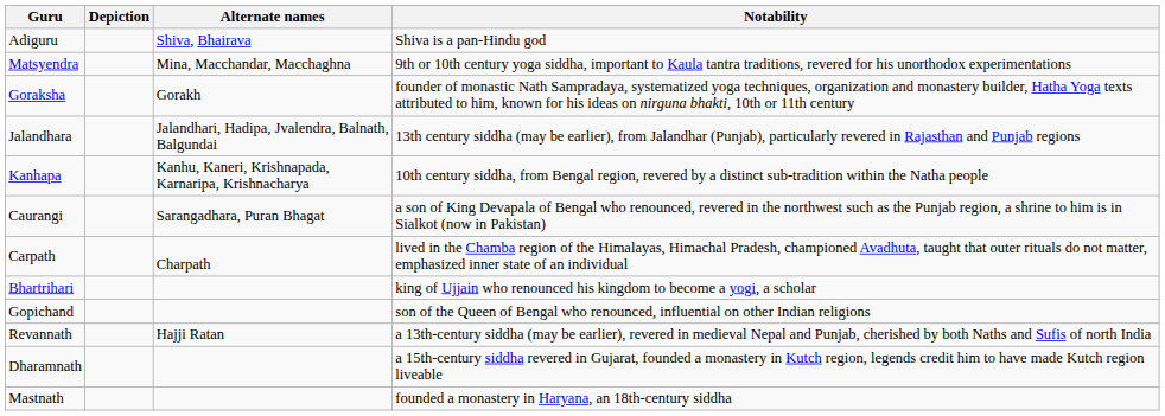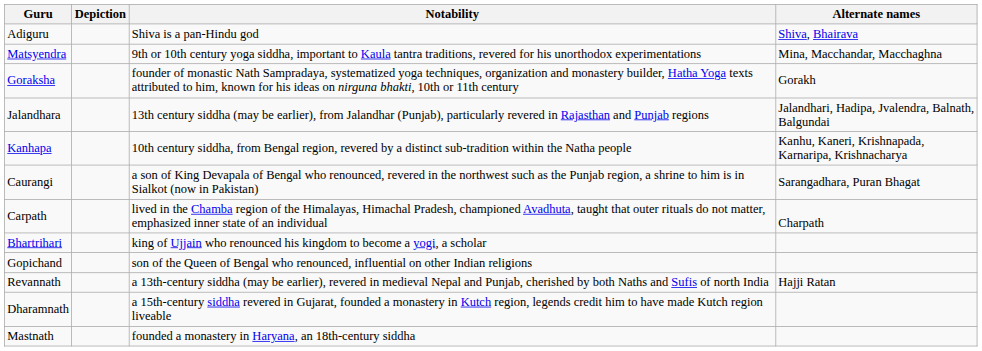columns swapped: Alternate names <-> Notability
